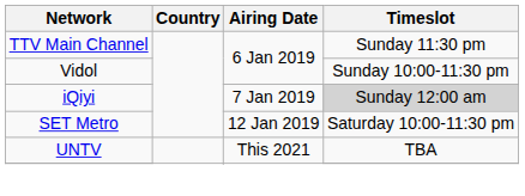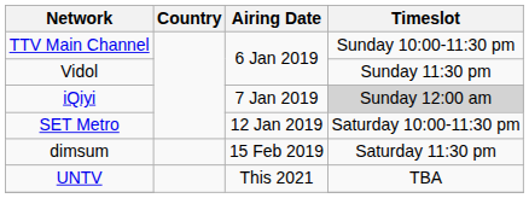TTV Main Channel | Timeslot: Sunday 11:30 pm -> Sunday 10:00-11:30 pm
Vidol | Timeslot: Sunday 10:00-11:30 pm -> Sunday 11:30 pm
+ row: dimsum | 15 Feb 2019 | Saturday 11:30 pm
